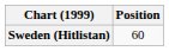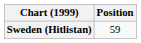Sweden (Hitlistan) | Position: 60 -> 59
